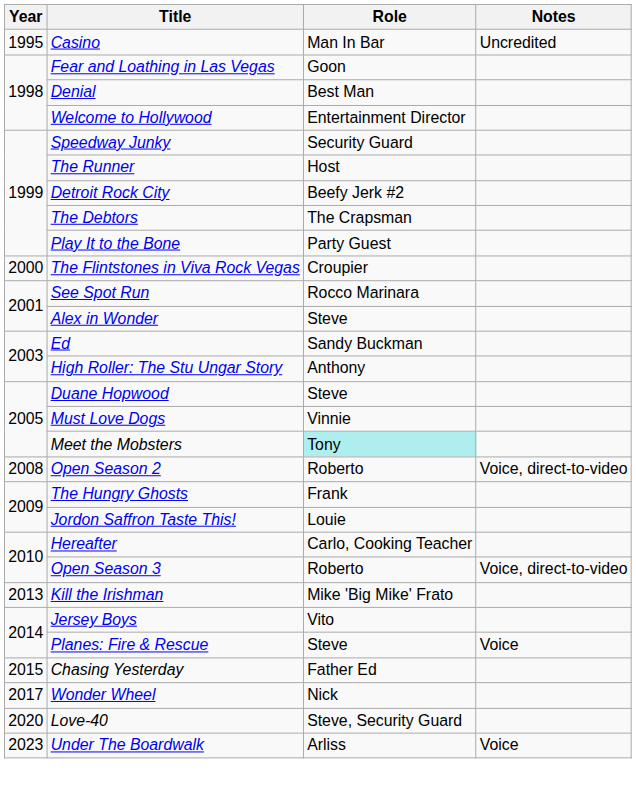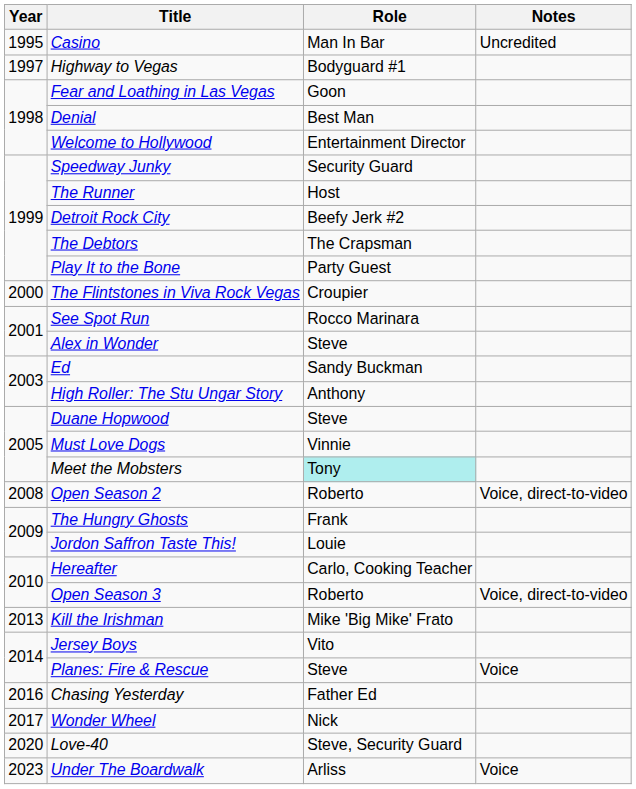+ row: 1997 | Highway to Vegas | Bodyguard #1
Chasing Yesterday | Year: 2015 -> 2016
